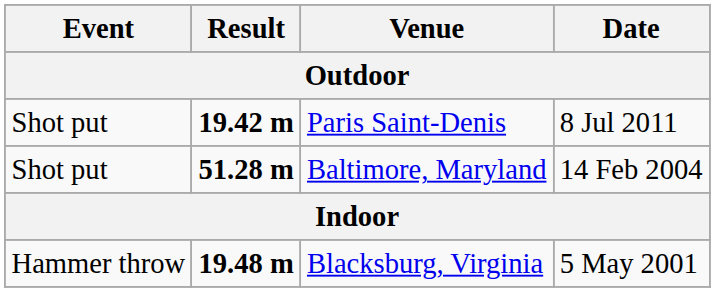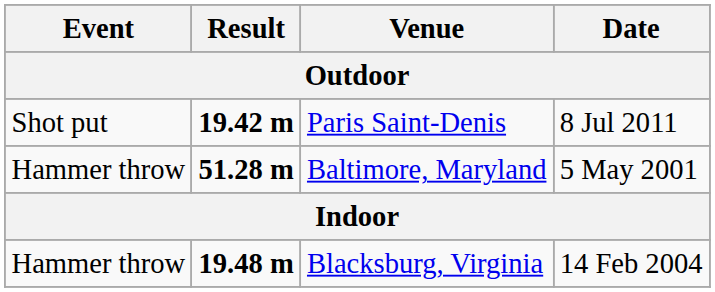Baltimore, Maryland | Event: Shot put -> Hammer throw
Baltimore, Maryland | Date: 14 Feb 2004 -> 5 May 2001
Blacksburg, Virginia | Date: 5 May 2001 -> 14 Feb 2004
